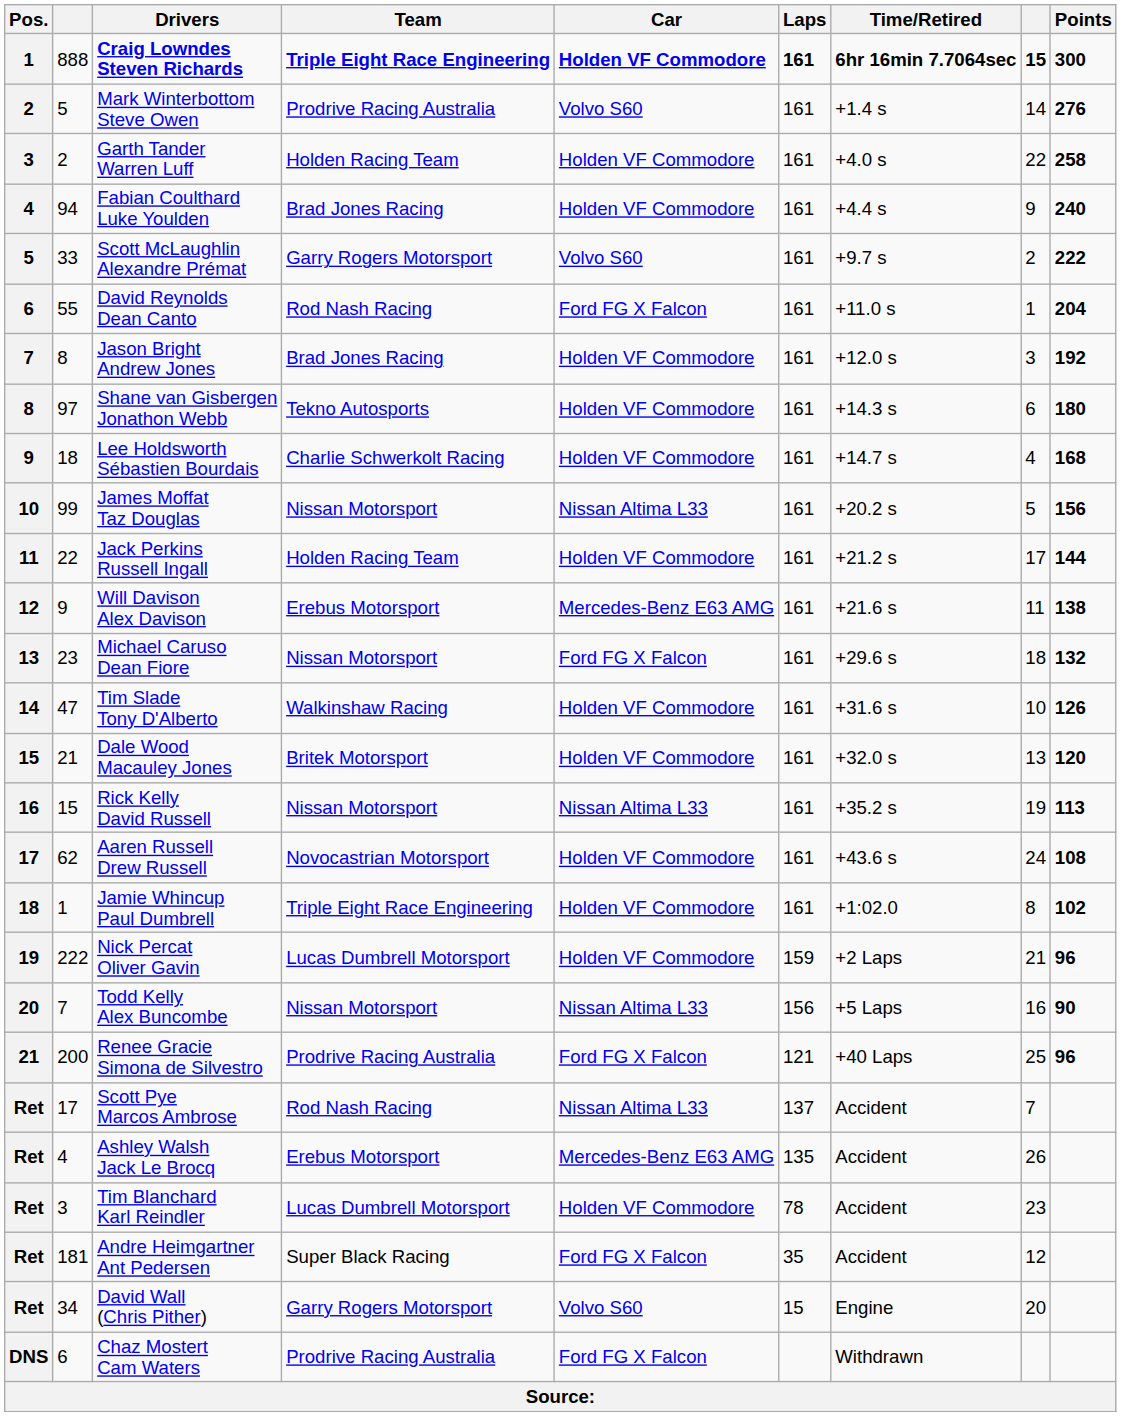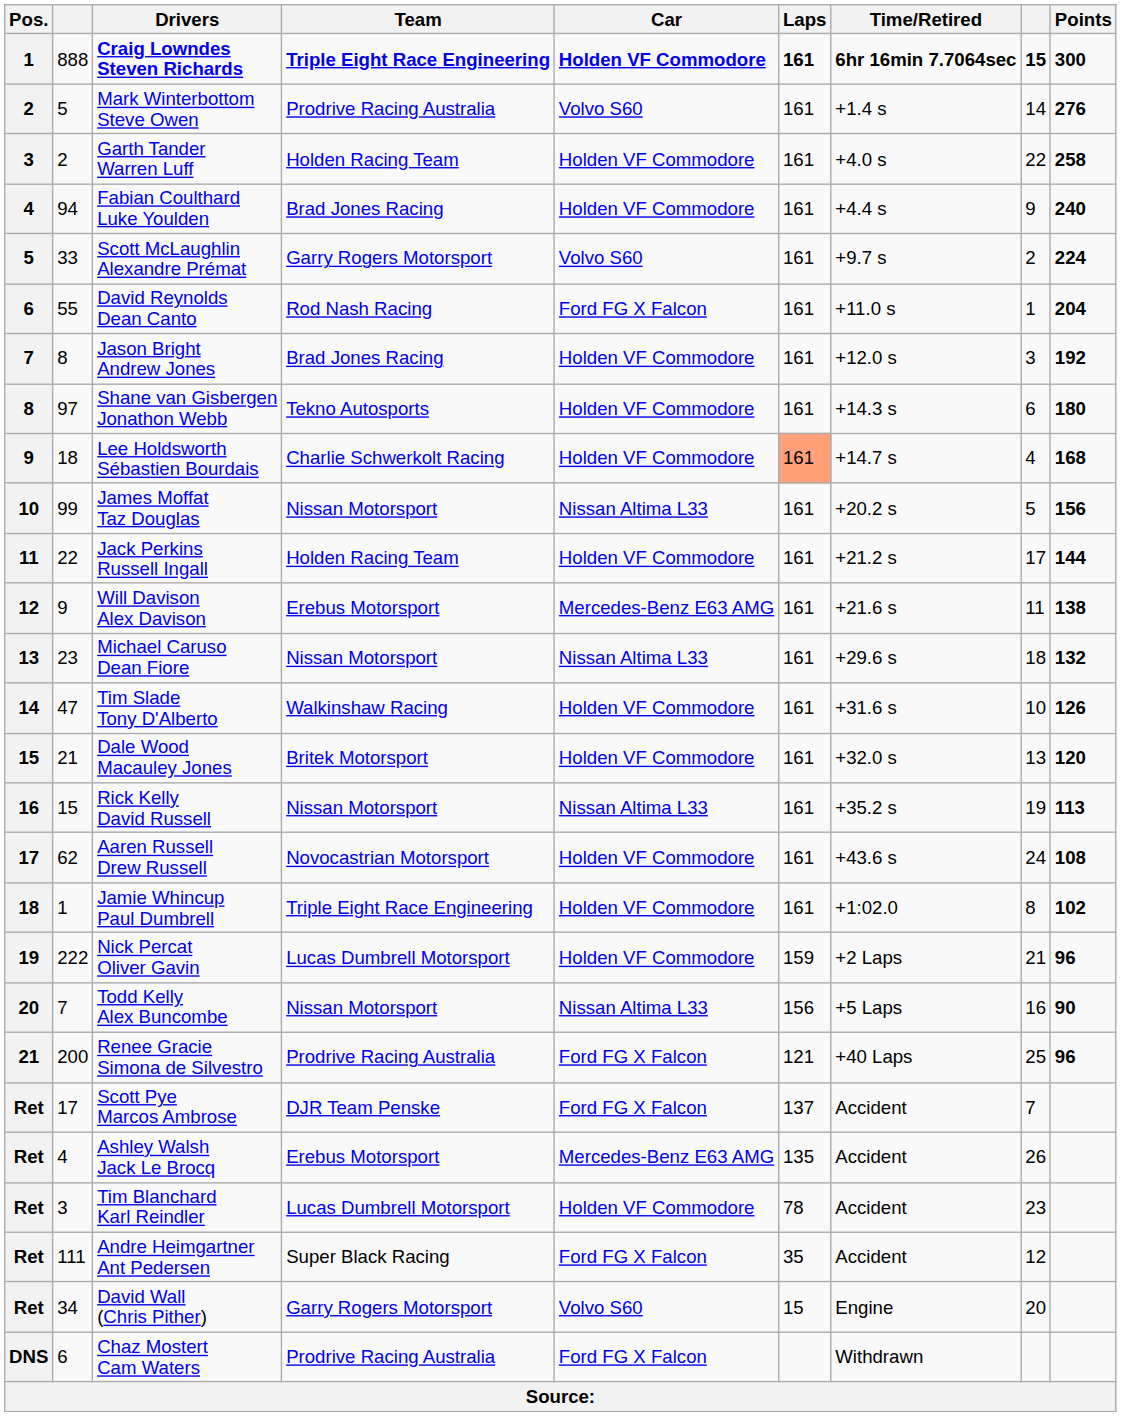Scott McLaughlin Alexandre Prémat | Points: 222 -> 224
Lee Holdsworth Sébastien Bourdais | Laps: no background -> lightsalmon background
Michael Caruso Dean Fiore | Car: Ford FG X Falcon -> Nissan Altima L33
Scott Pye Marcos Ambrose | Team: Rod Nash Racing -> DJR Team Penske
Scott Pye Marcos Ambrose | Car: Nissan Altima L33 -> Ford FG X Falcon
Andre Heimgartner Ant Pedersen | column 2: 181 -> 111
